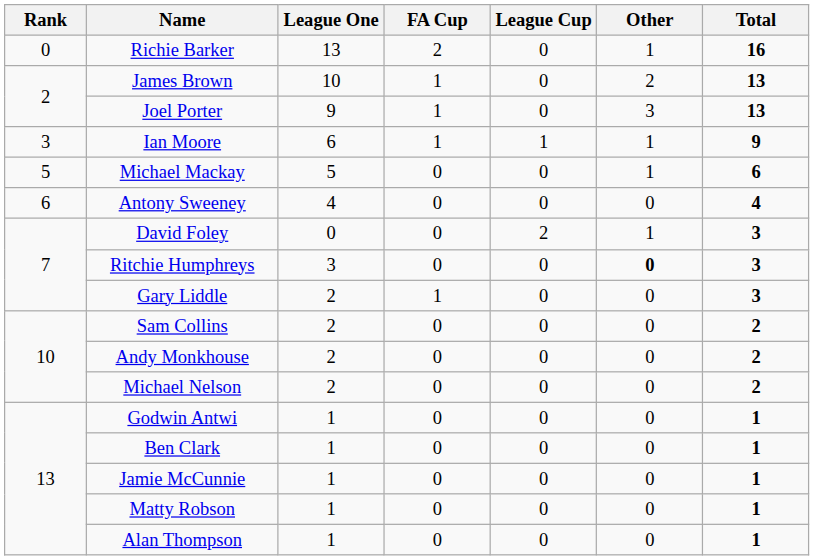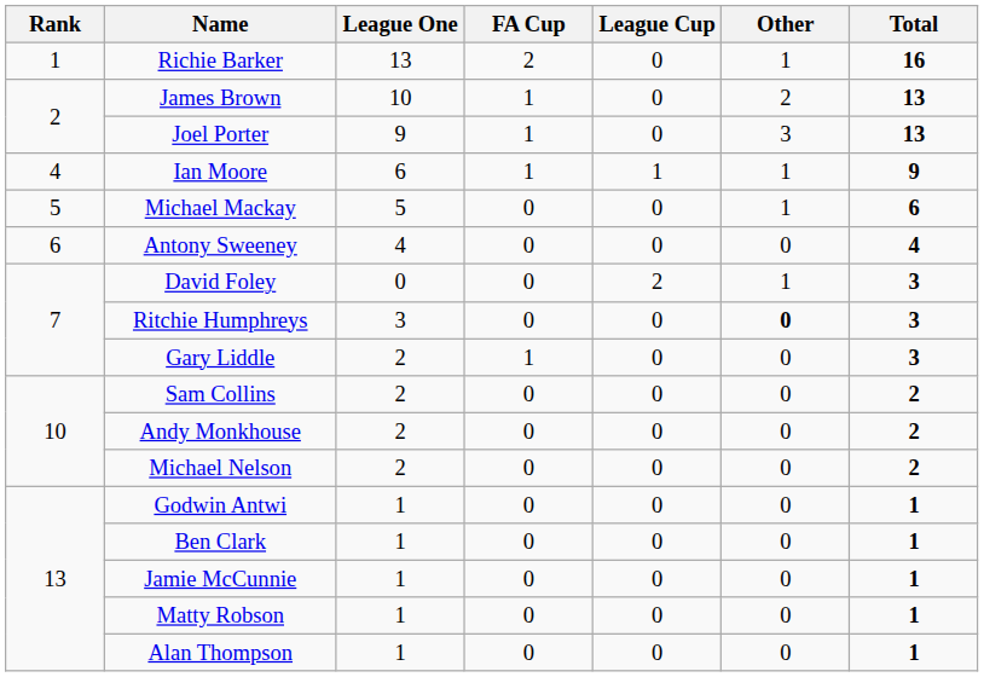Richie Barker | Rank: 0 -> 1
Ian Moore | Rank: 3 -> 4
